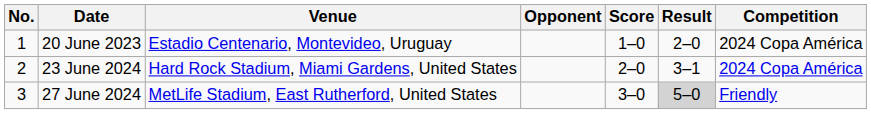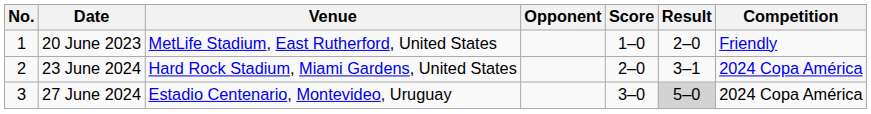20 June 2023 | Venue: Estadio Centenario, Montevideo, Uruguay -> MetLife Stadium, East Rutherford, United States
20 June 2023 | Competition: 2024 Copa América -> Friendly
27 June 2024 | Venue: MetLife Stadium, East Rutherford, United States -> Estadio Centenario, Montevideo, Uruguay
27 June 2024 | Competition: Friendly -> 2024 Copa América
